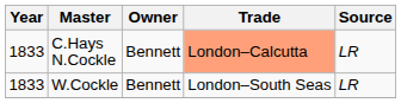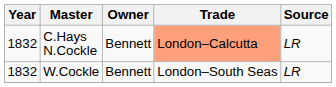C.Hays N.Cockle | Year: 1833 -> 1832
W.Cockle | Year: 1833 -> 1832
